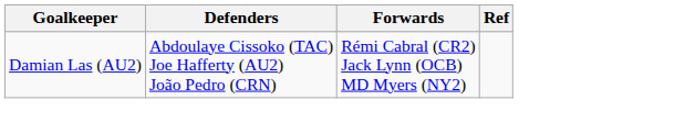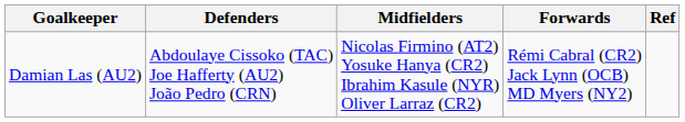+ column: Midfielders | Nicolas Firmino (AT2) Yosuke Hanya (CR2) Ibrahim Kasule (NYR) Oliver Larraz (CR2)
